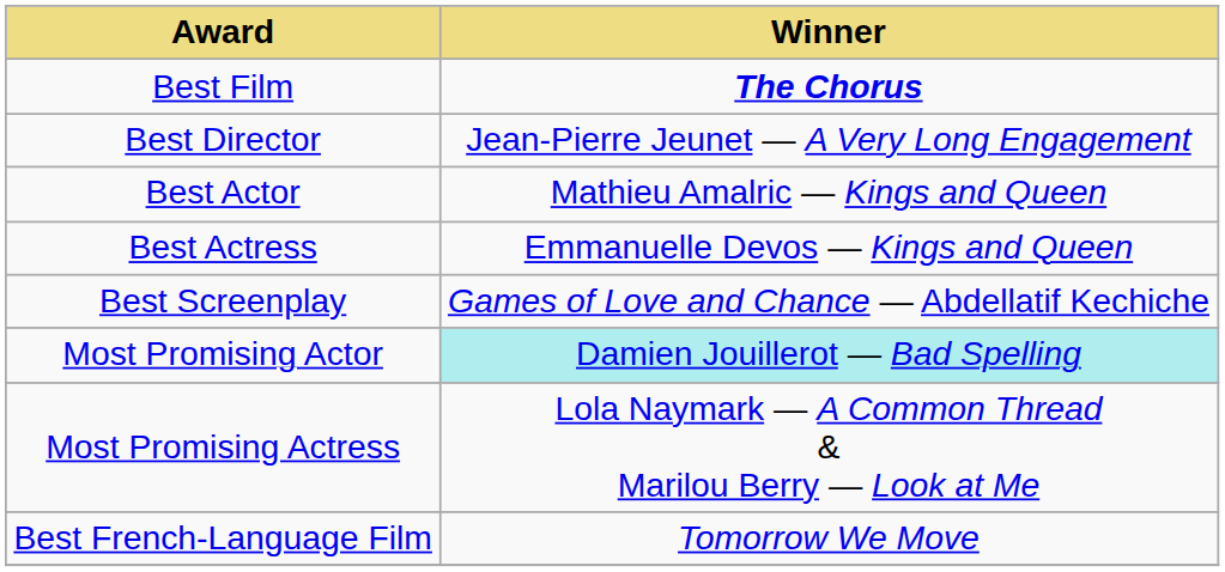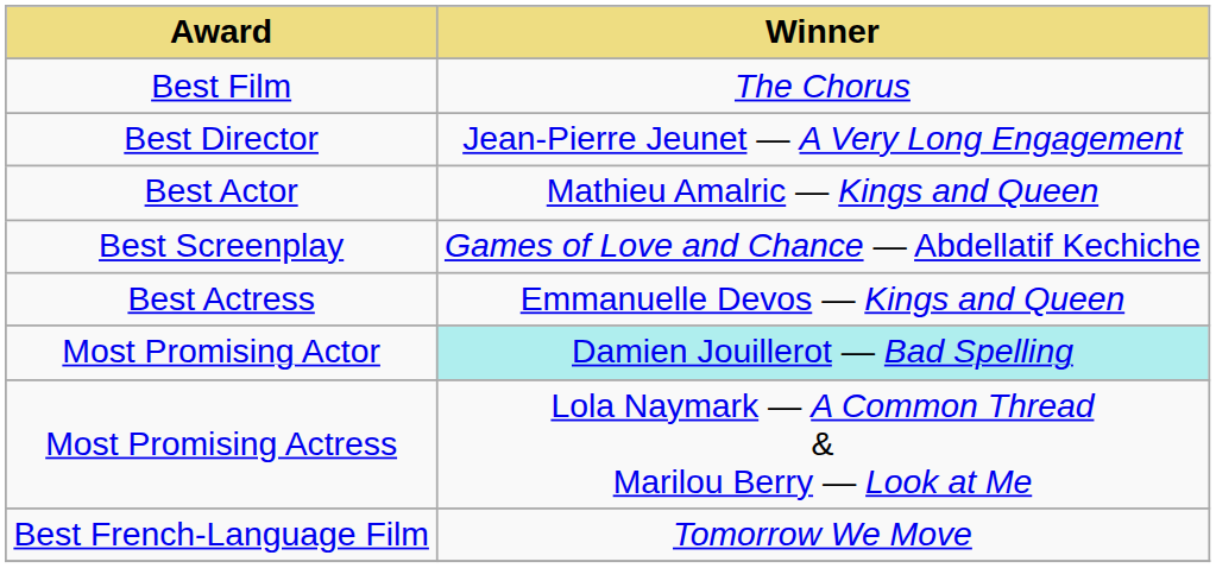Best Film | Winner: bold -> normal
rows swapped: Best Actress <-> Best Screenplay
